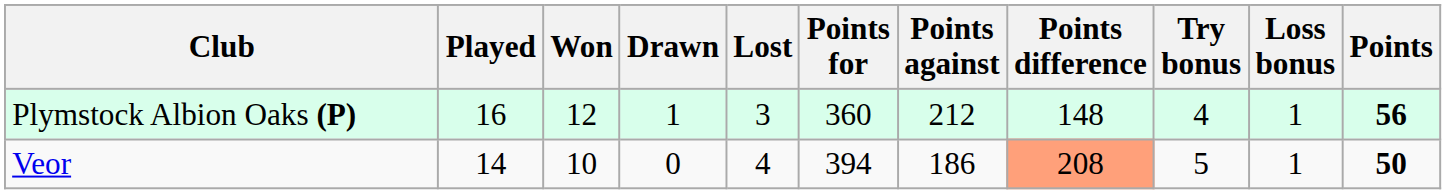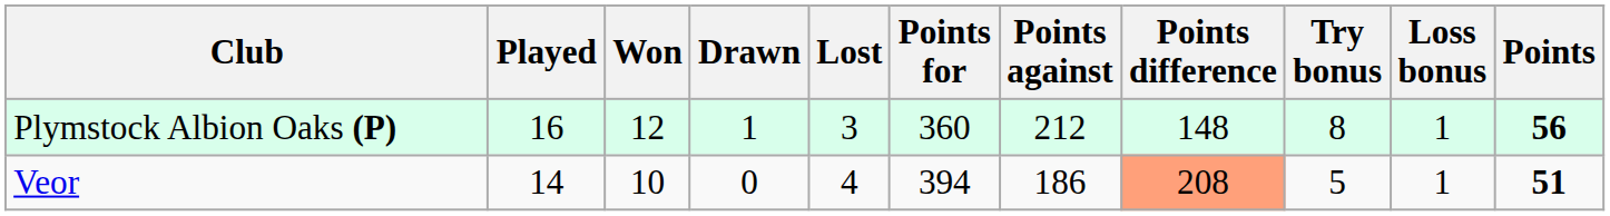Plymstock Albion Oaks (P) | Try bonus: 4 -> 8
Veor | Points: 50 -> 51
